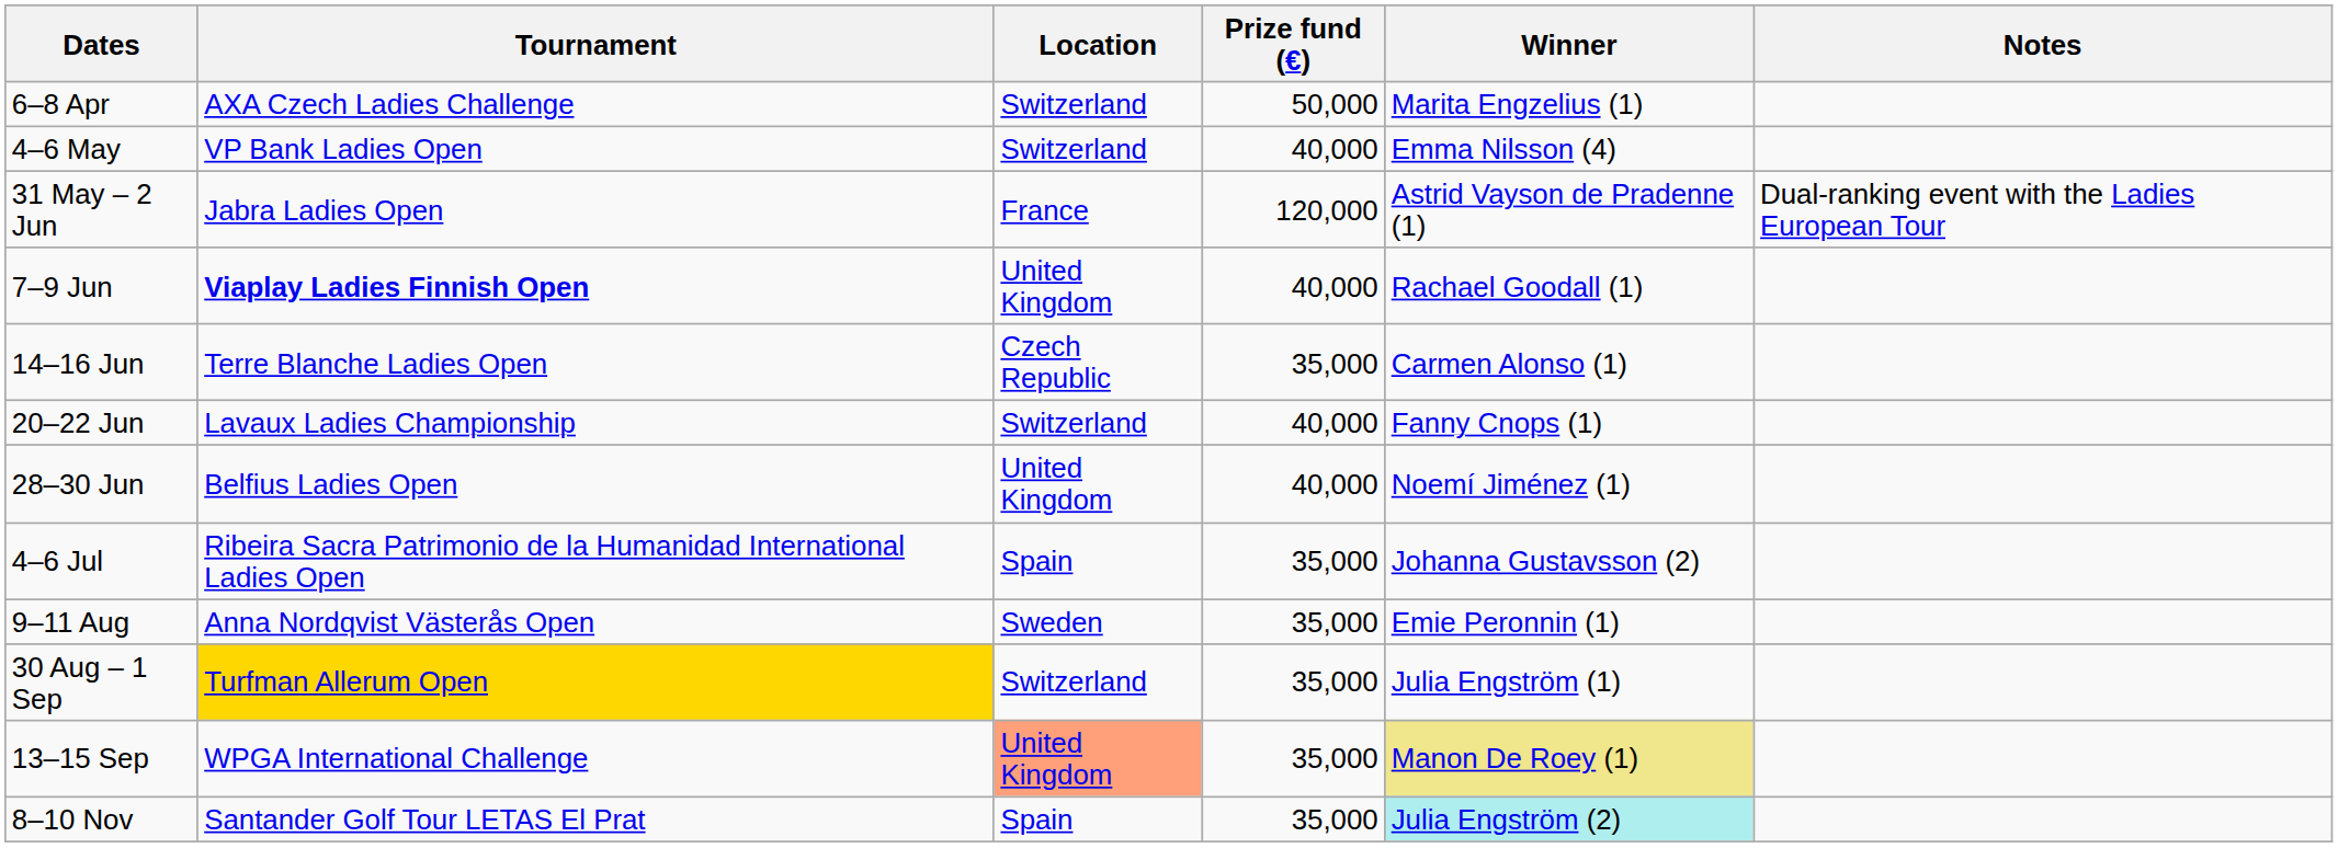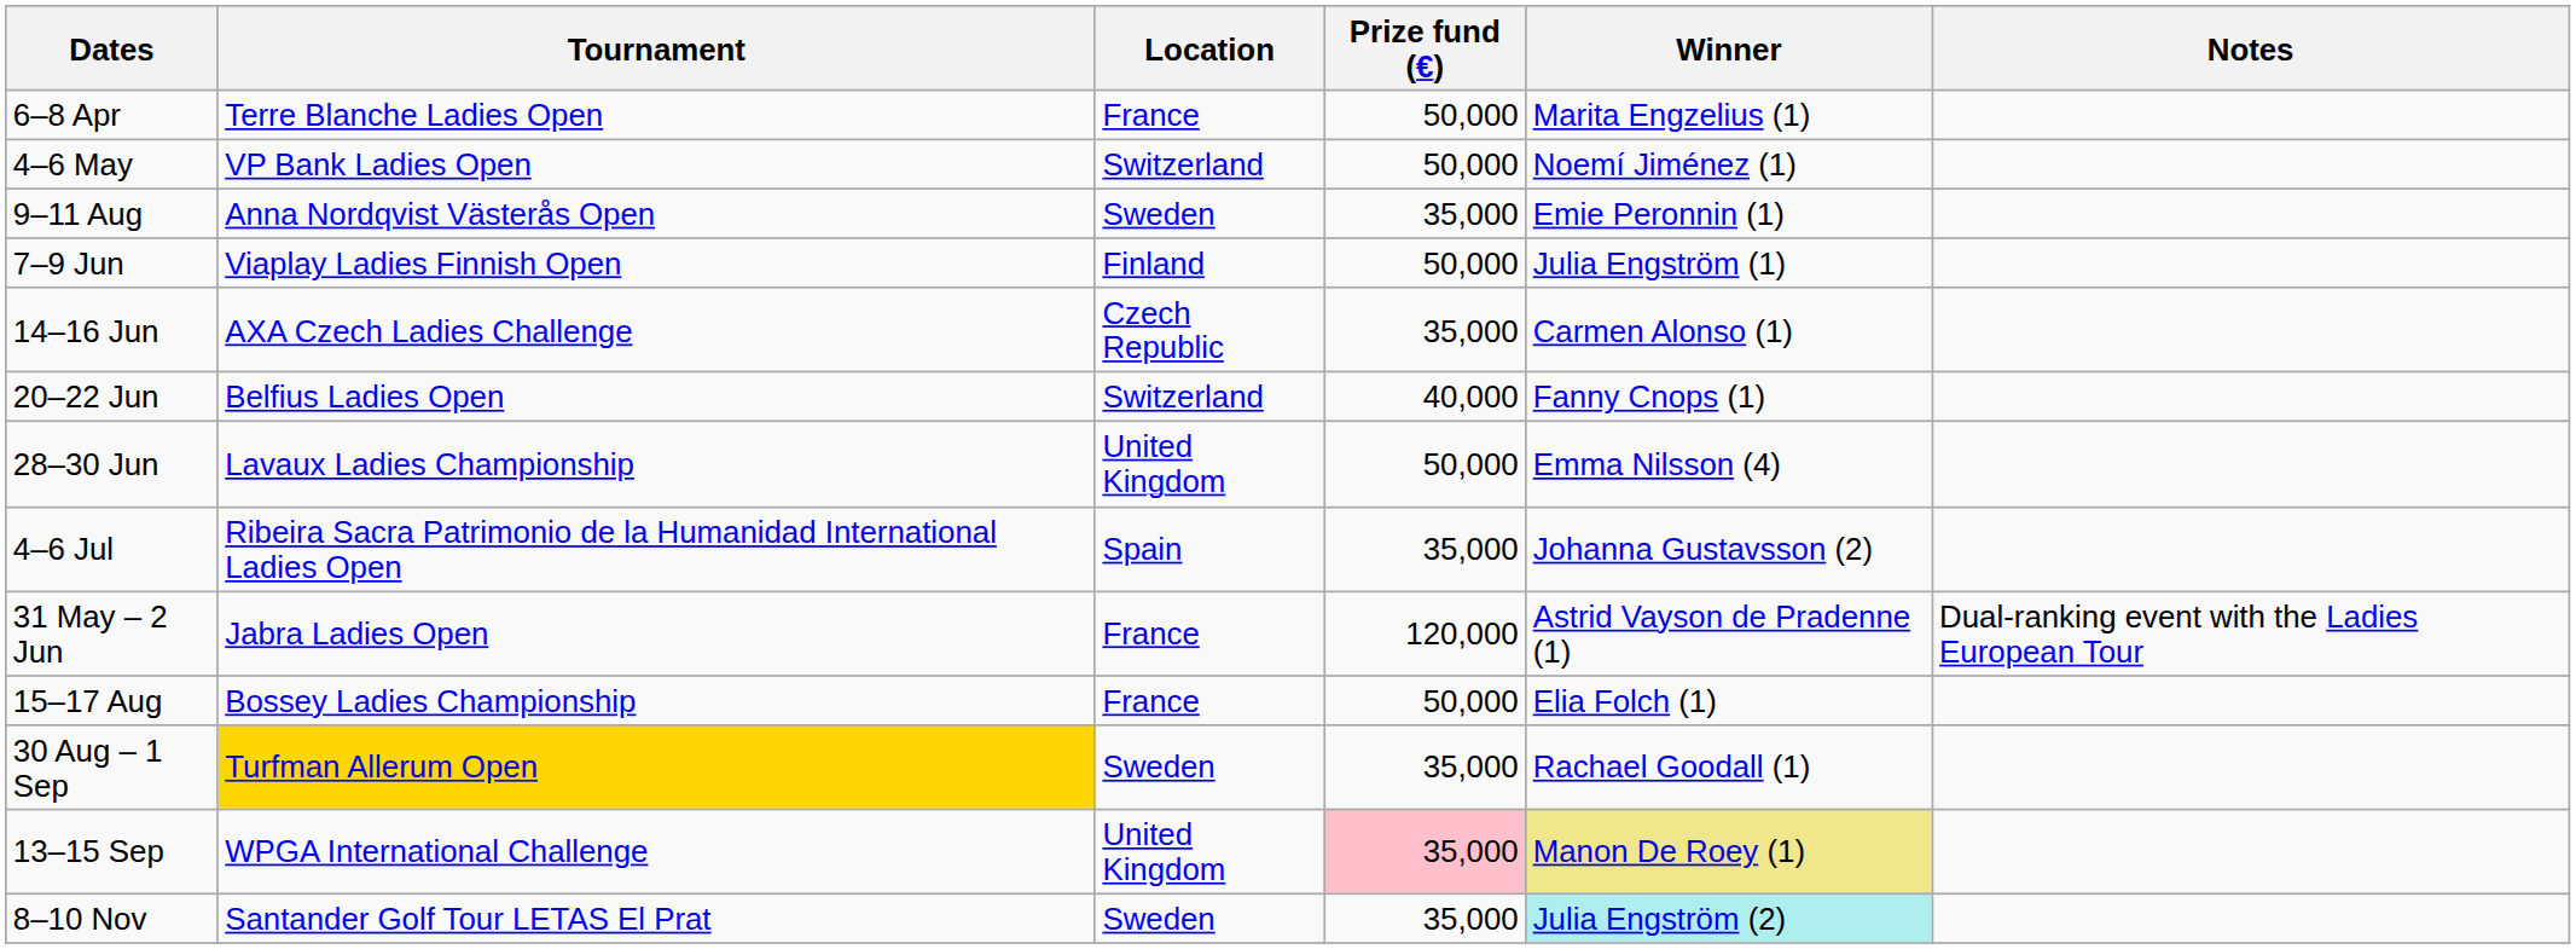6–8 Apr | Tournament: AXA Czech Ladies Challenge -> Terre Blanche Ladies Open
6–8 Apr | Location: Switzerland -> France
4–6 May | Prize fund (€): 40,000 -> 50,000
4–6 May | Winner: Emma Nilsson (4) -> Noemí Jiménez (1)
rows swapped: 31 May – 2 Jun <-> 9–11 Aug
7–9 Jun | Tournament: bold -> normal
7–9 Jun | Location: United Kingdom -> Finland
7–9 Jun | Prize fund (€): 40,000 -> 50,000
7–9 Jun | Winner: Rachael Goodall (1) -> Julia Engström (1)
14–16 Jun | Tournament: Terre Blanche Ladies Open -> AXA Czech Ladies Challenge
20–22 Jun | Tournament: Lavaux Ladies Championship -> Belfius Ladies Open
28–30 Jun | Tournament: Belfius Ladies Open -> Lavaux Ladies Championship
28–30 Jun | Prize fund (€): 40,000 -> 50,000
28–30 Jun | Winner: Noemí Jiménez (1) -> Emma Nilsson (4)
+ row: 15–17 Aug | Bossey Ladies Championship | France | 50,000 | Elia Folch (1)
30 Aug – 1 Sep | Location: Switzerland -> Sweden
30 Aug – 1 Sep | Winner: Julia Engström (1) -> Rachael Goodall (1)
13–15 Sep | Location: lightsalmon background -> no background
13–15 Sep | Prize fund (€): no background -> pink background
8–10 Nov | Location: Spain -> Sweden
